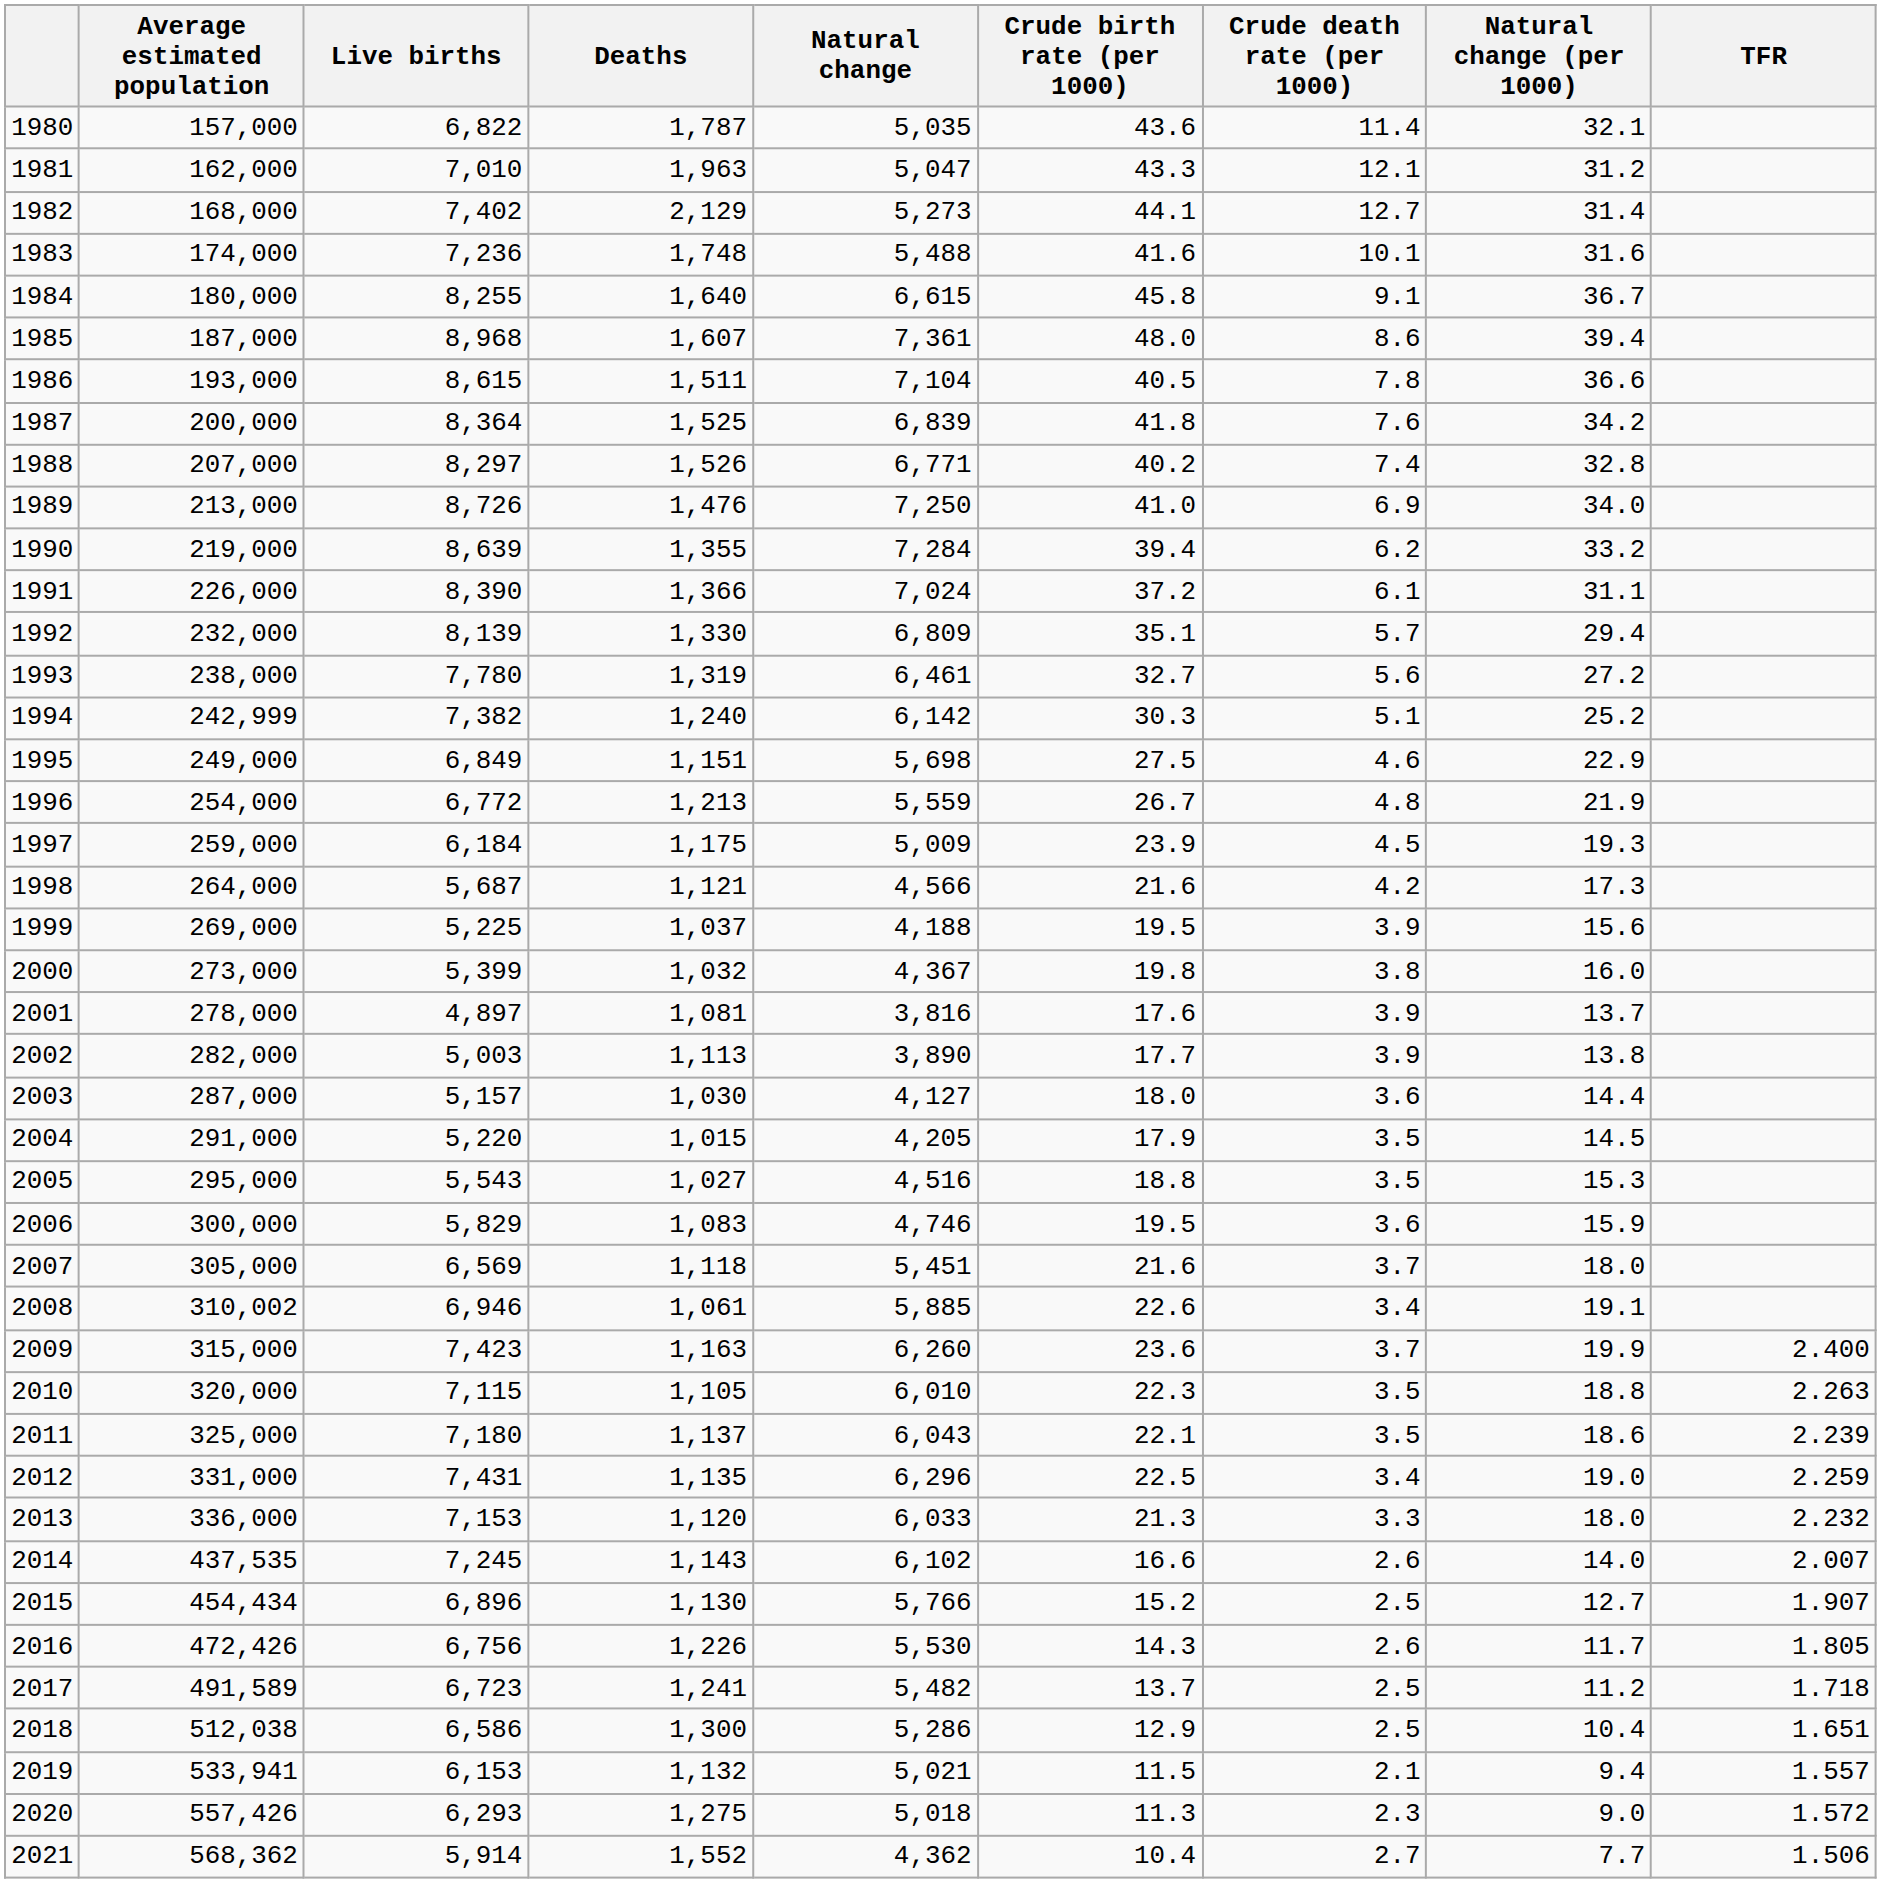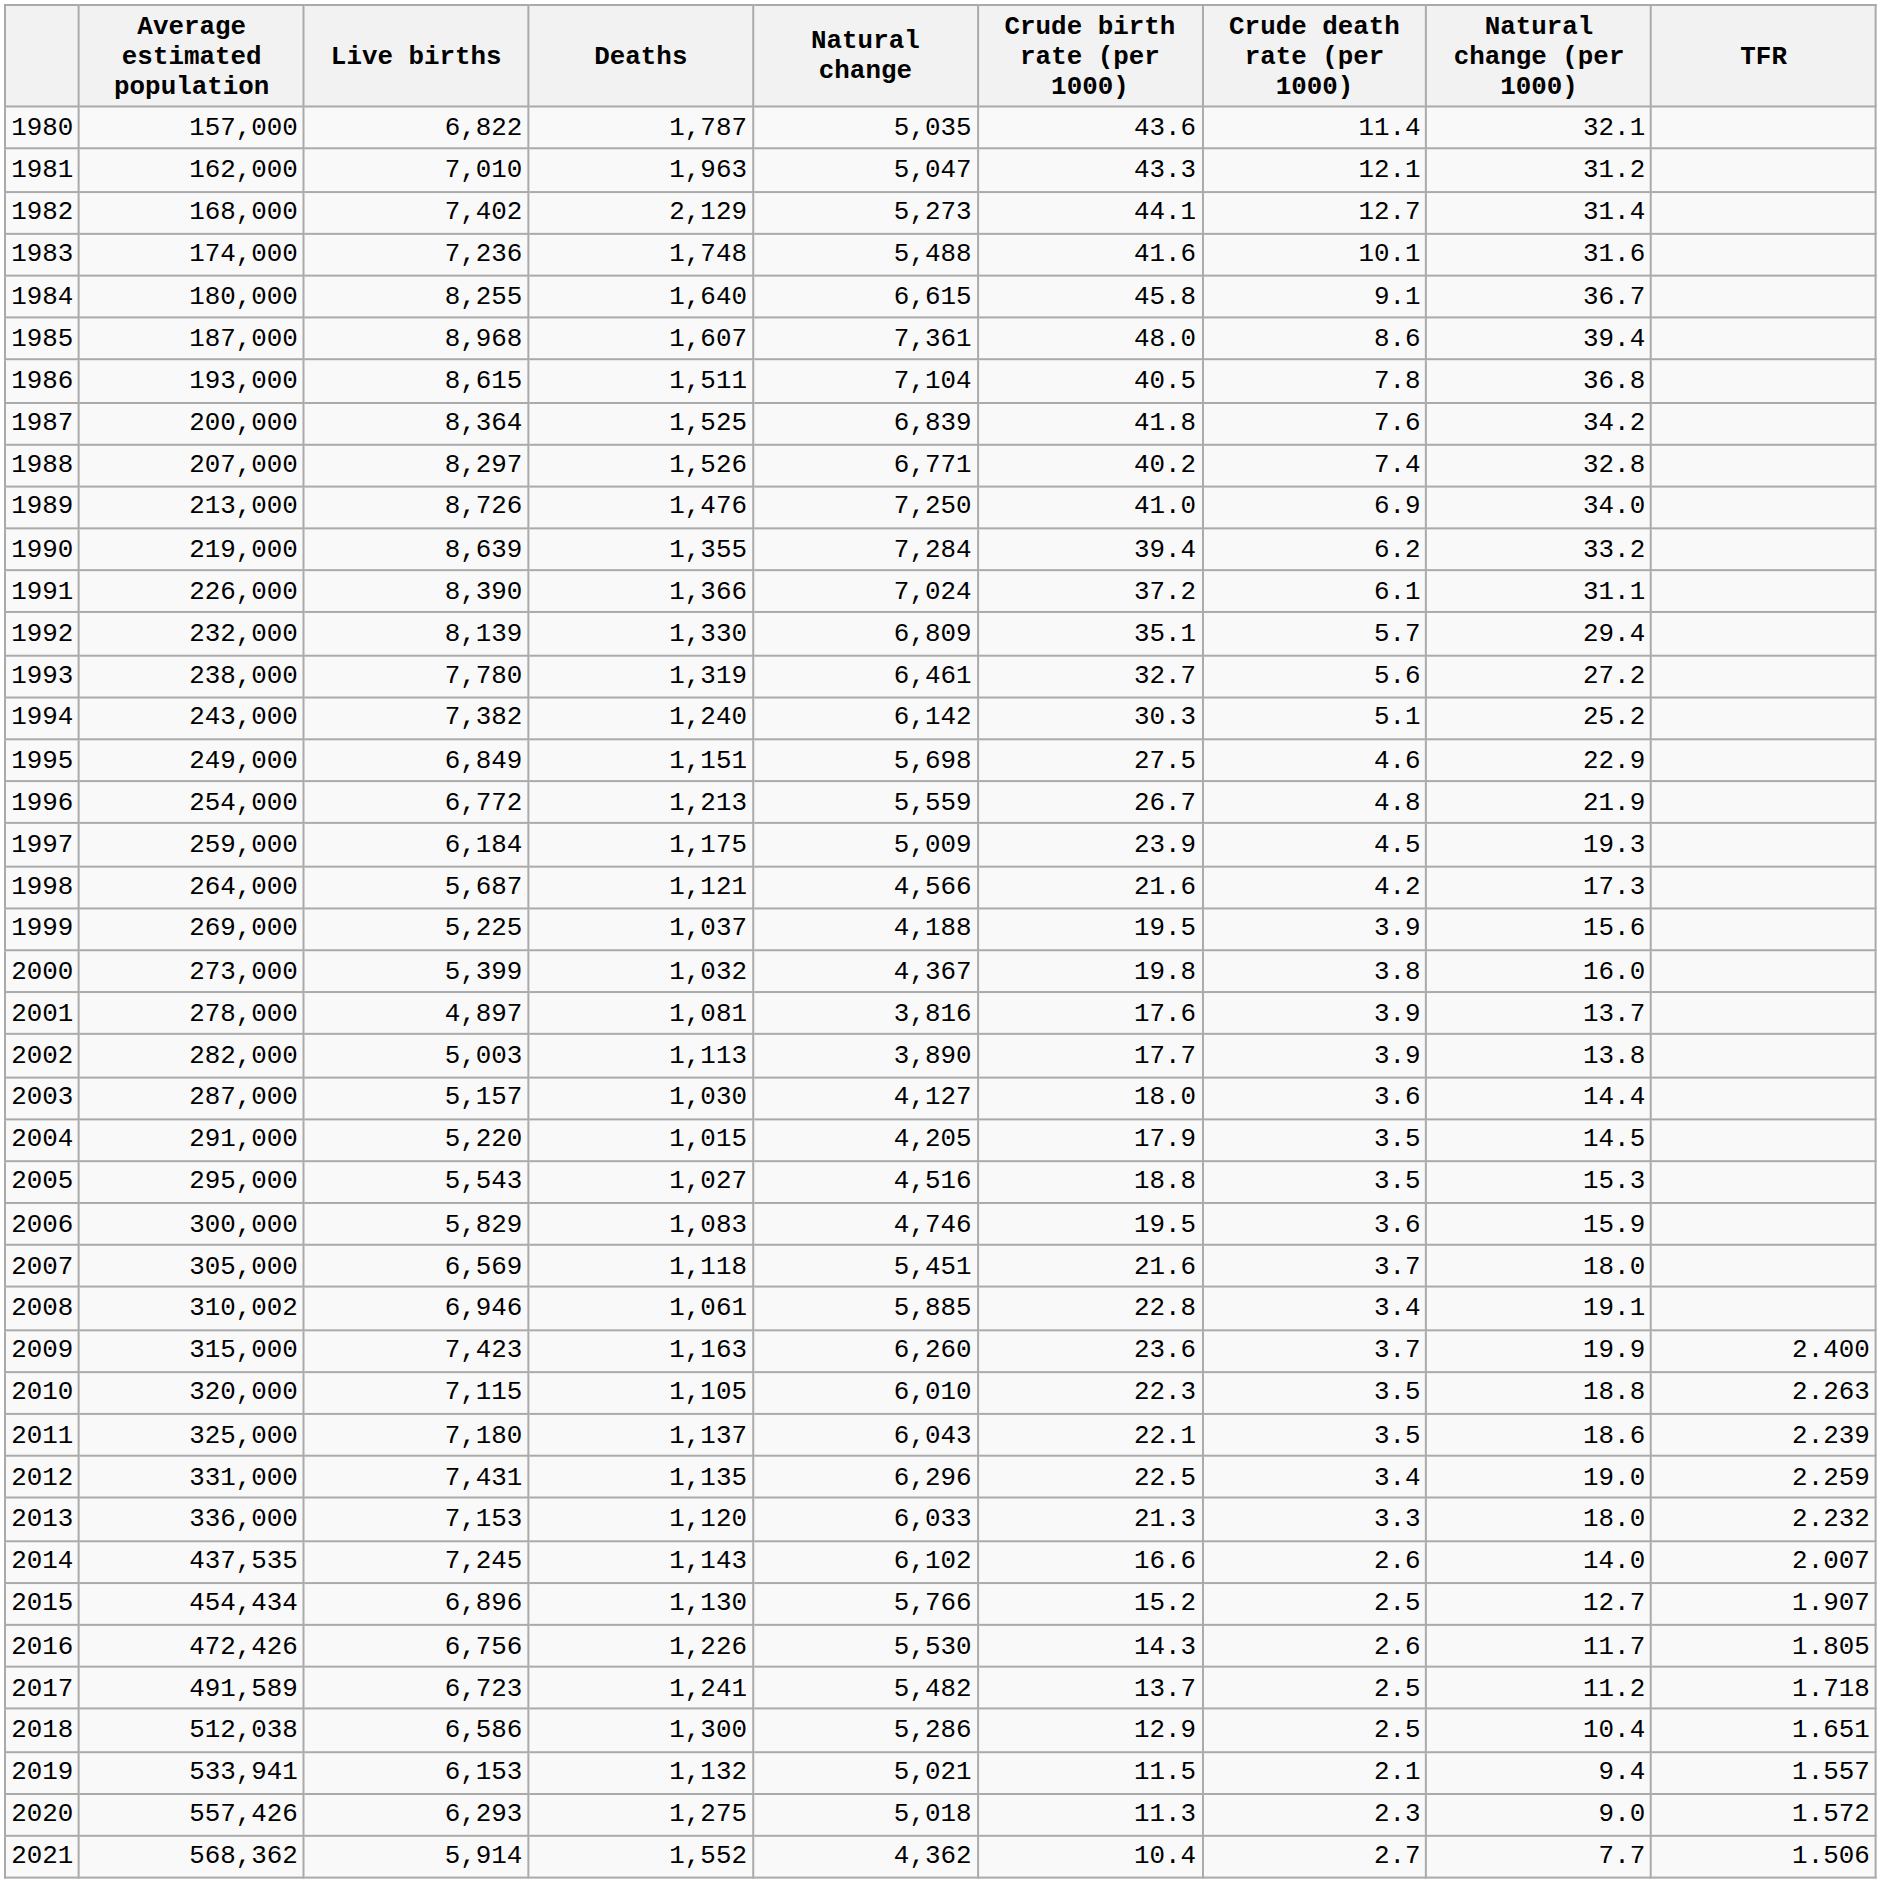1986 | Natural change (per 1000): 36.6 -> 36.8
1994 | Average estimated population: 242,999 -> 243,000
2008 | Crude birth rate (per 1000): 22.6 -> 22.8
